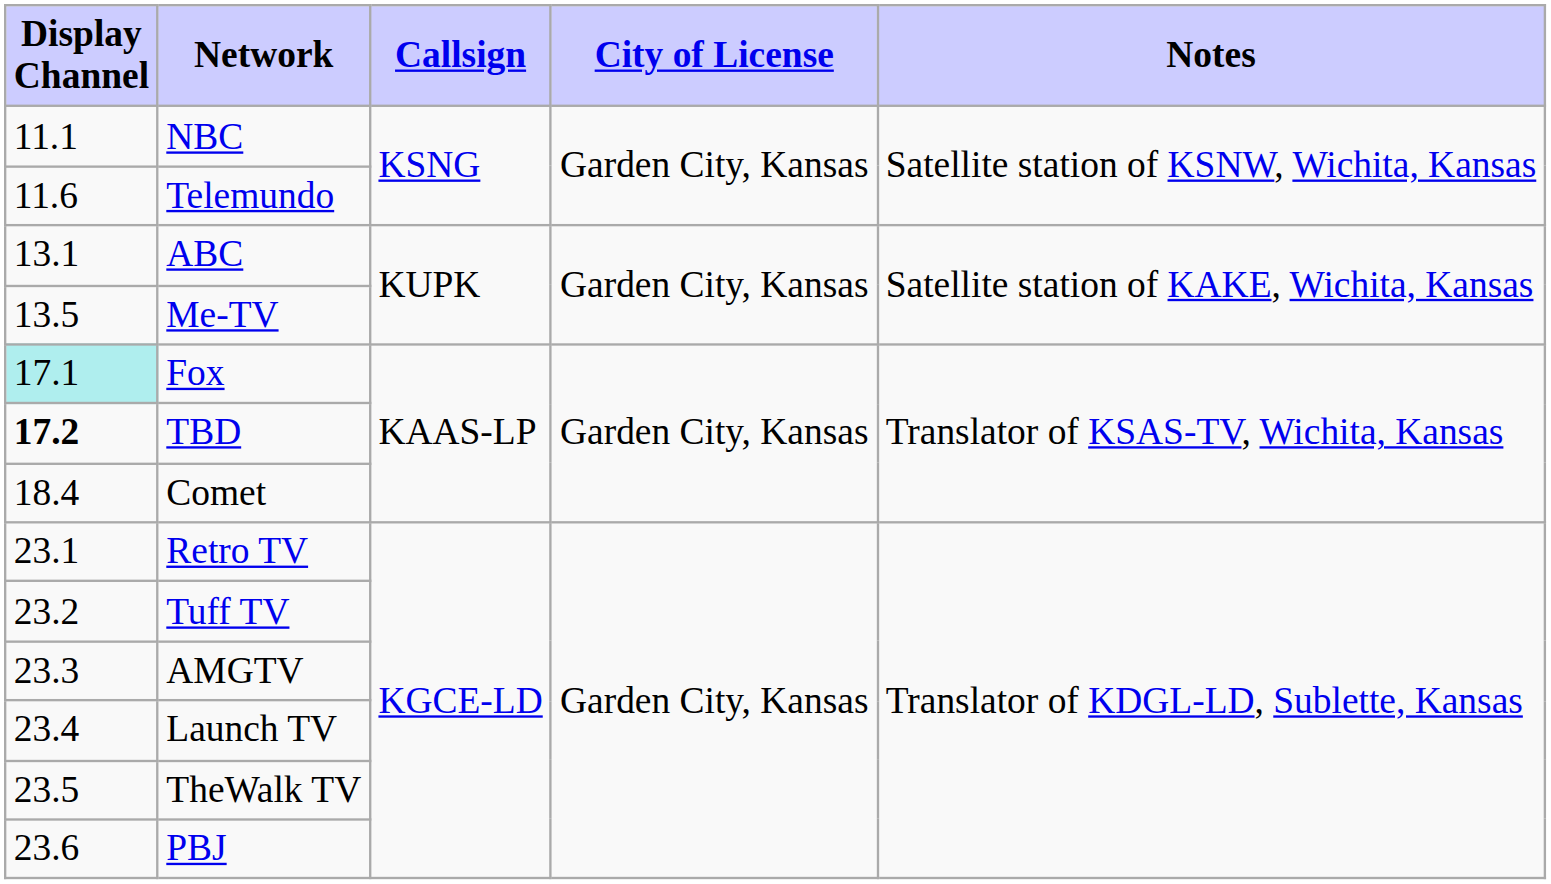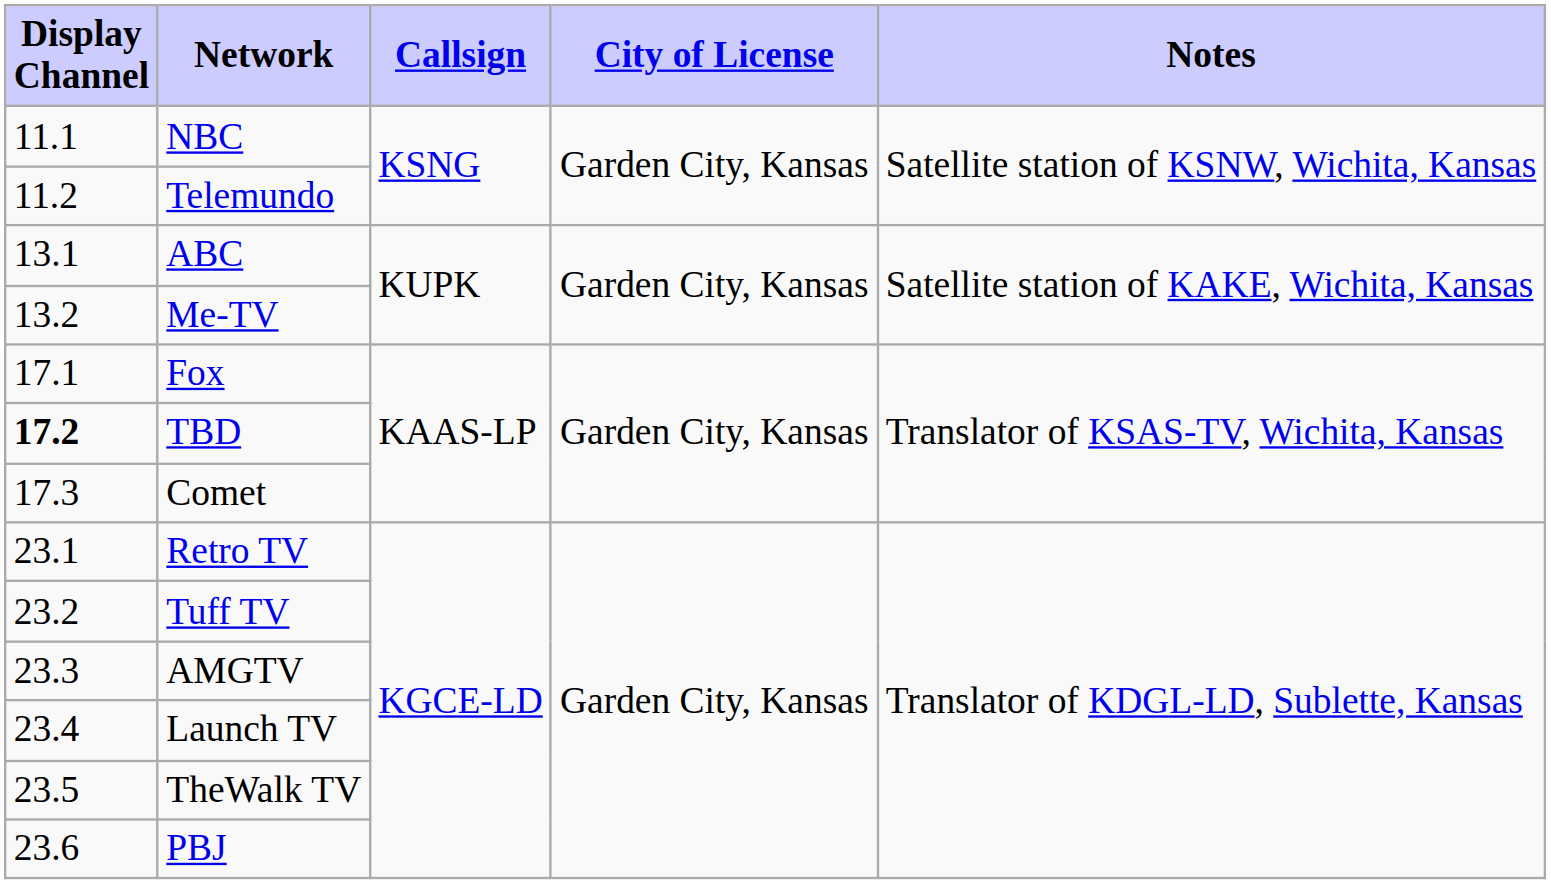Telemundo | Display Channel: 11.6 -> 11.2
Me-TV | Display Channel: 13.5 -> 13.2
Fox | Display Channel: paleturquoise background -> no background
Comet | Display Channel: 18.4 -> 17.3
